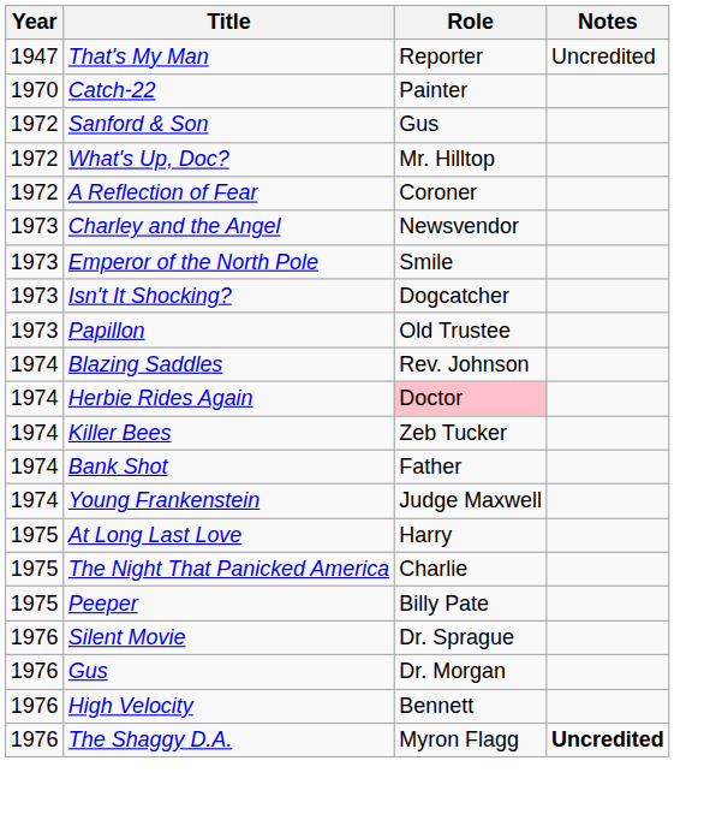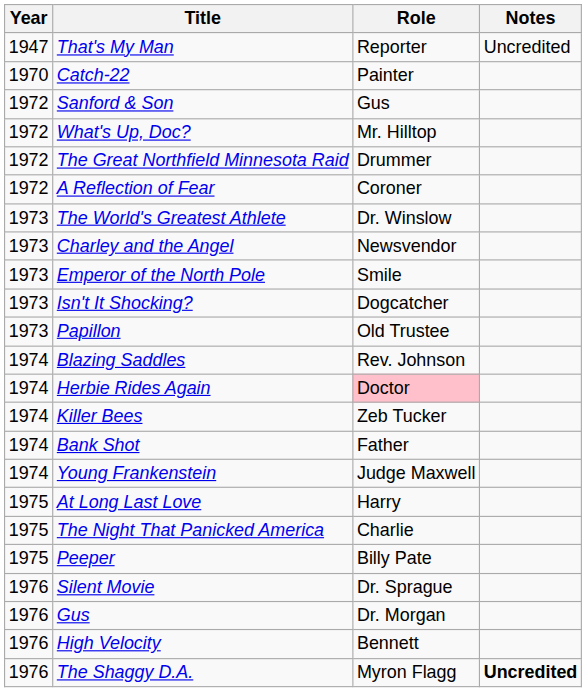+ row: 1972 | The Great Northfield Minnesota Raid | Drummer
+ row: 1973 | The World's Greatest Athlete | Dr. Winslow
